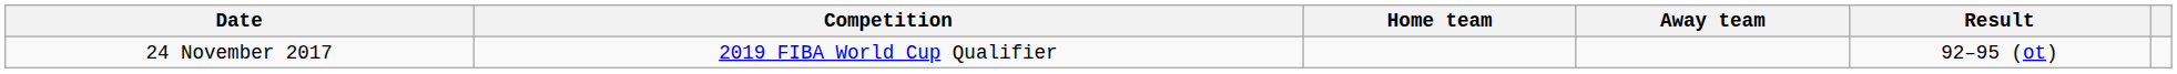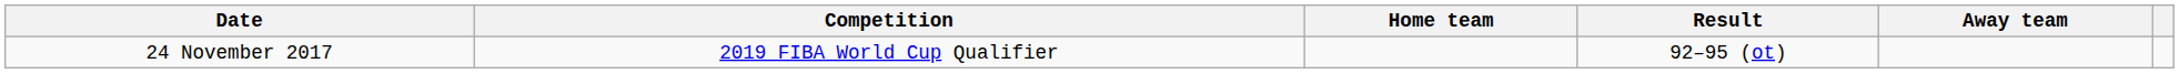columns swapped: Result <-> Away team
